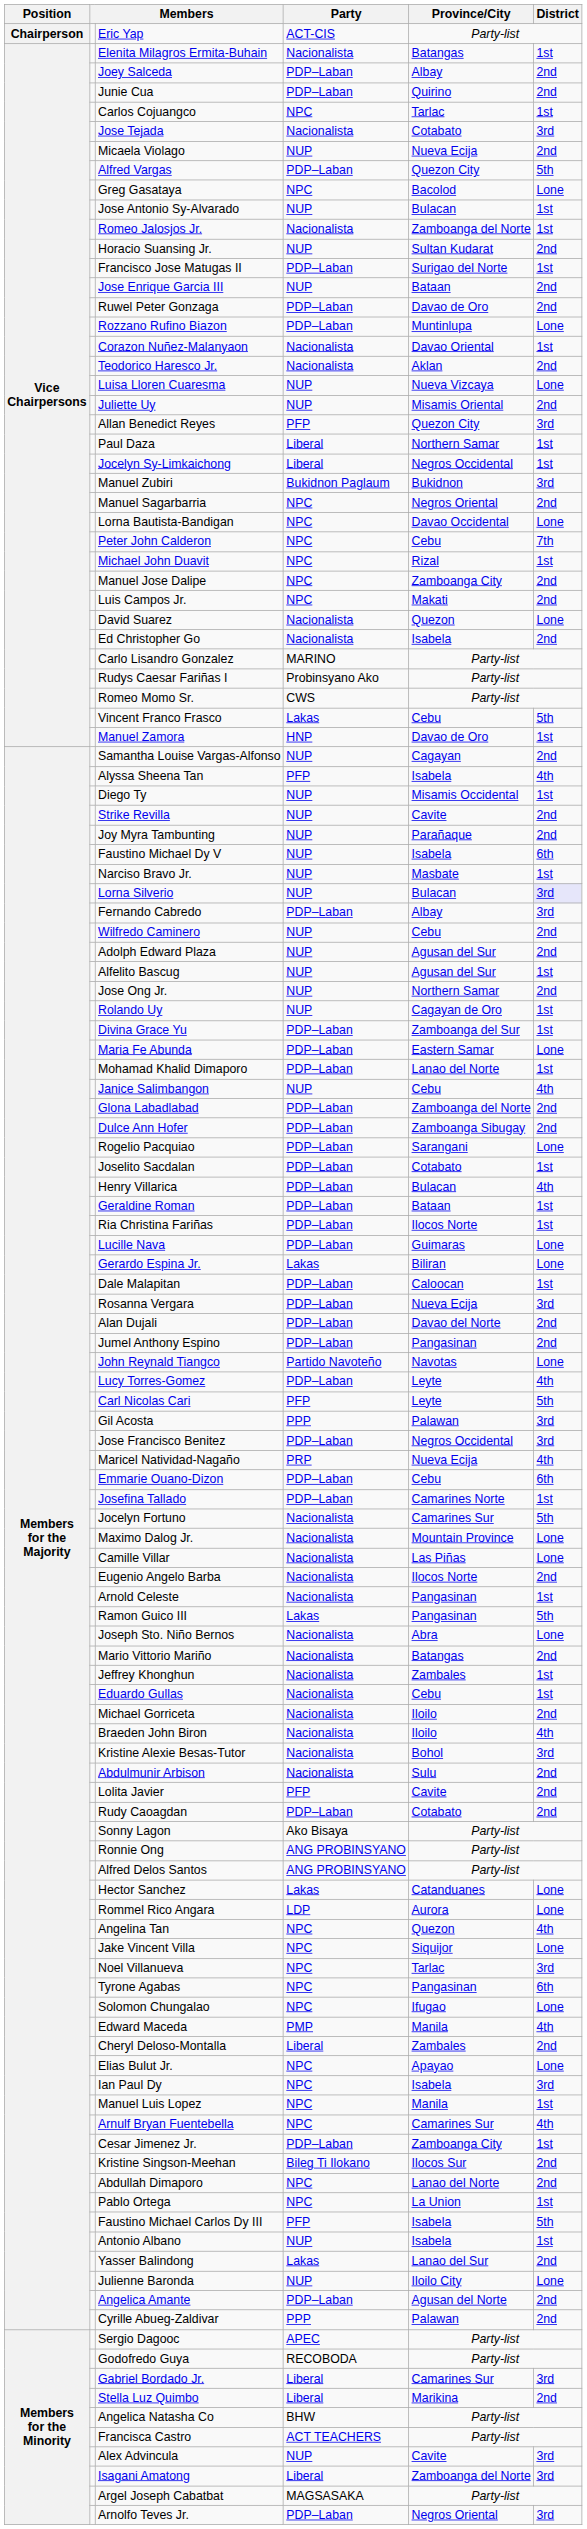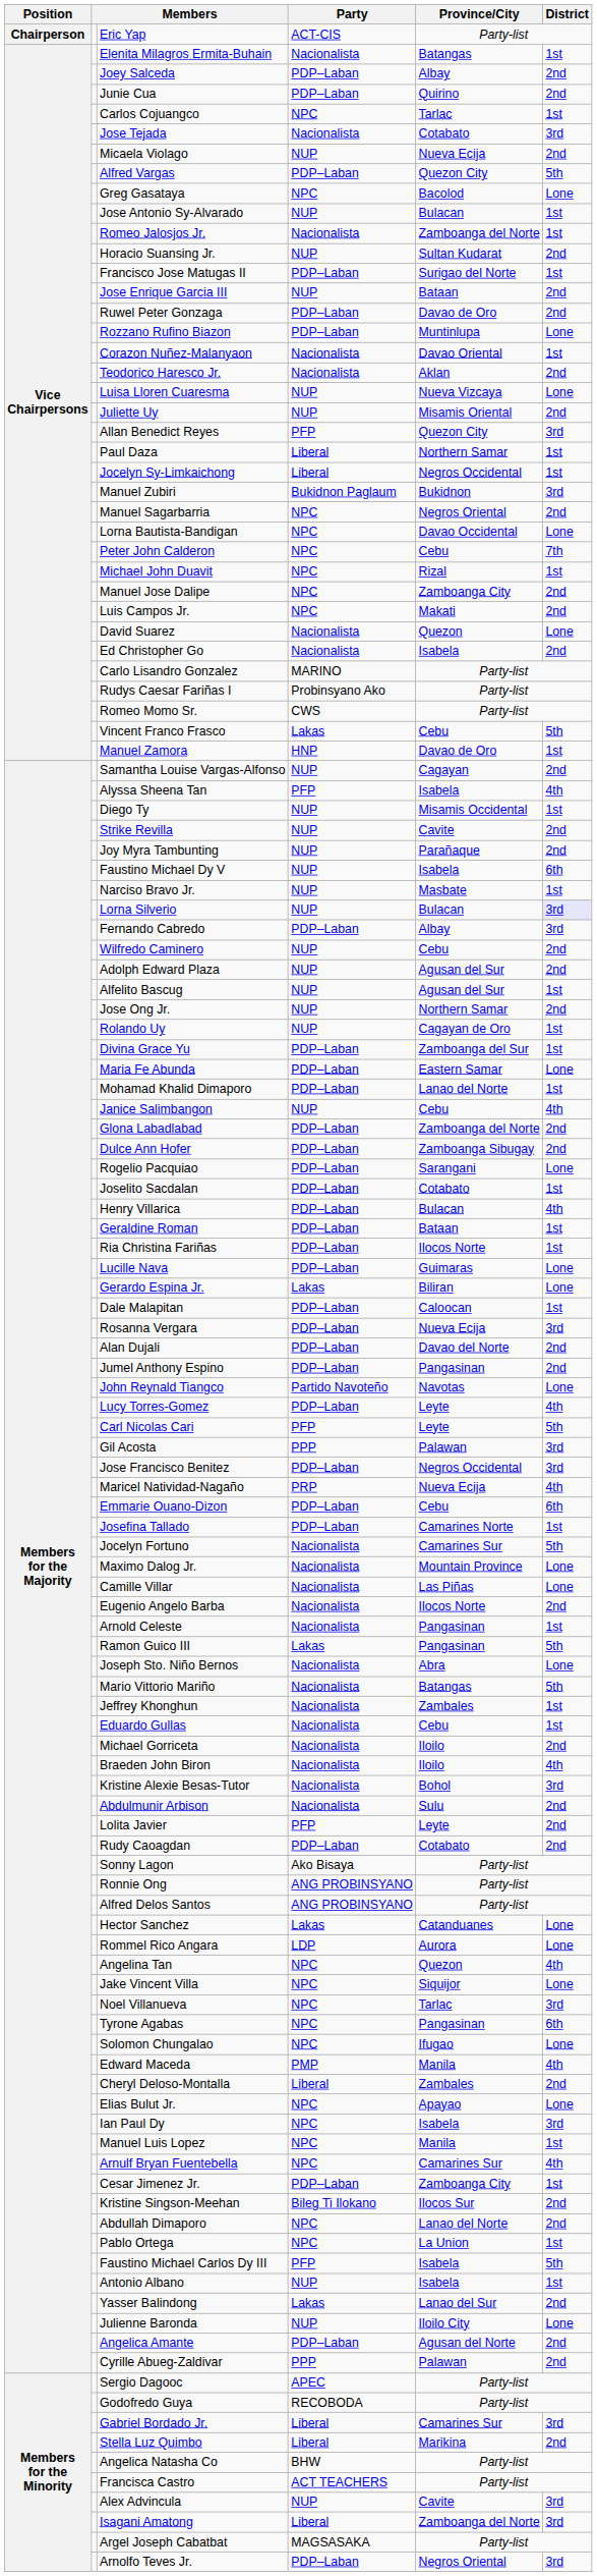Mario Vittorio Mariño | District: 2nd -> 5th
Lolita Javier | Province/City: Cavite -> Leyte
